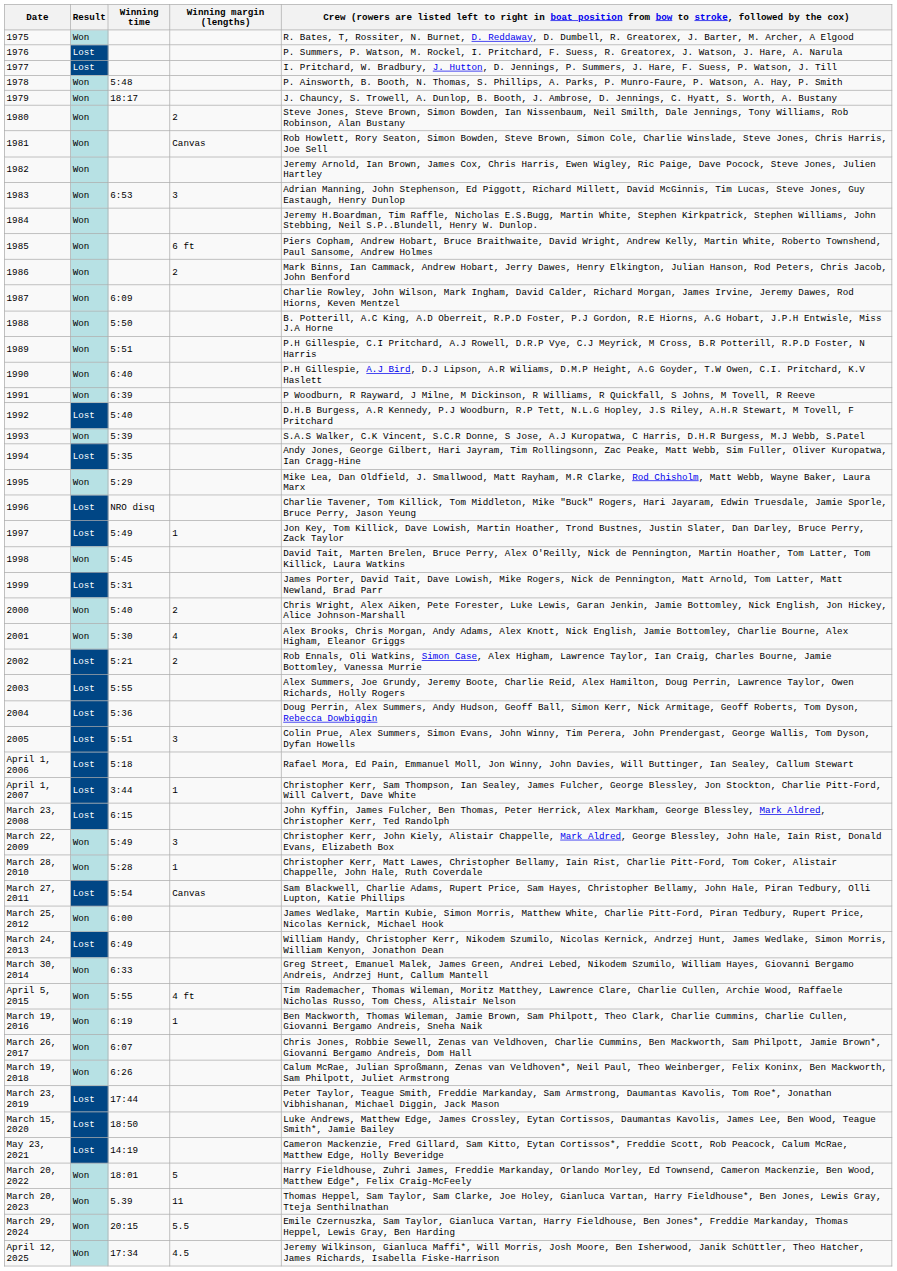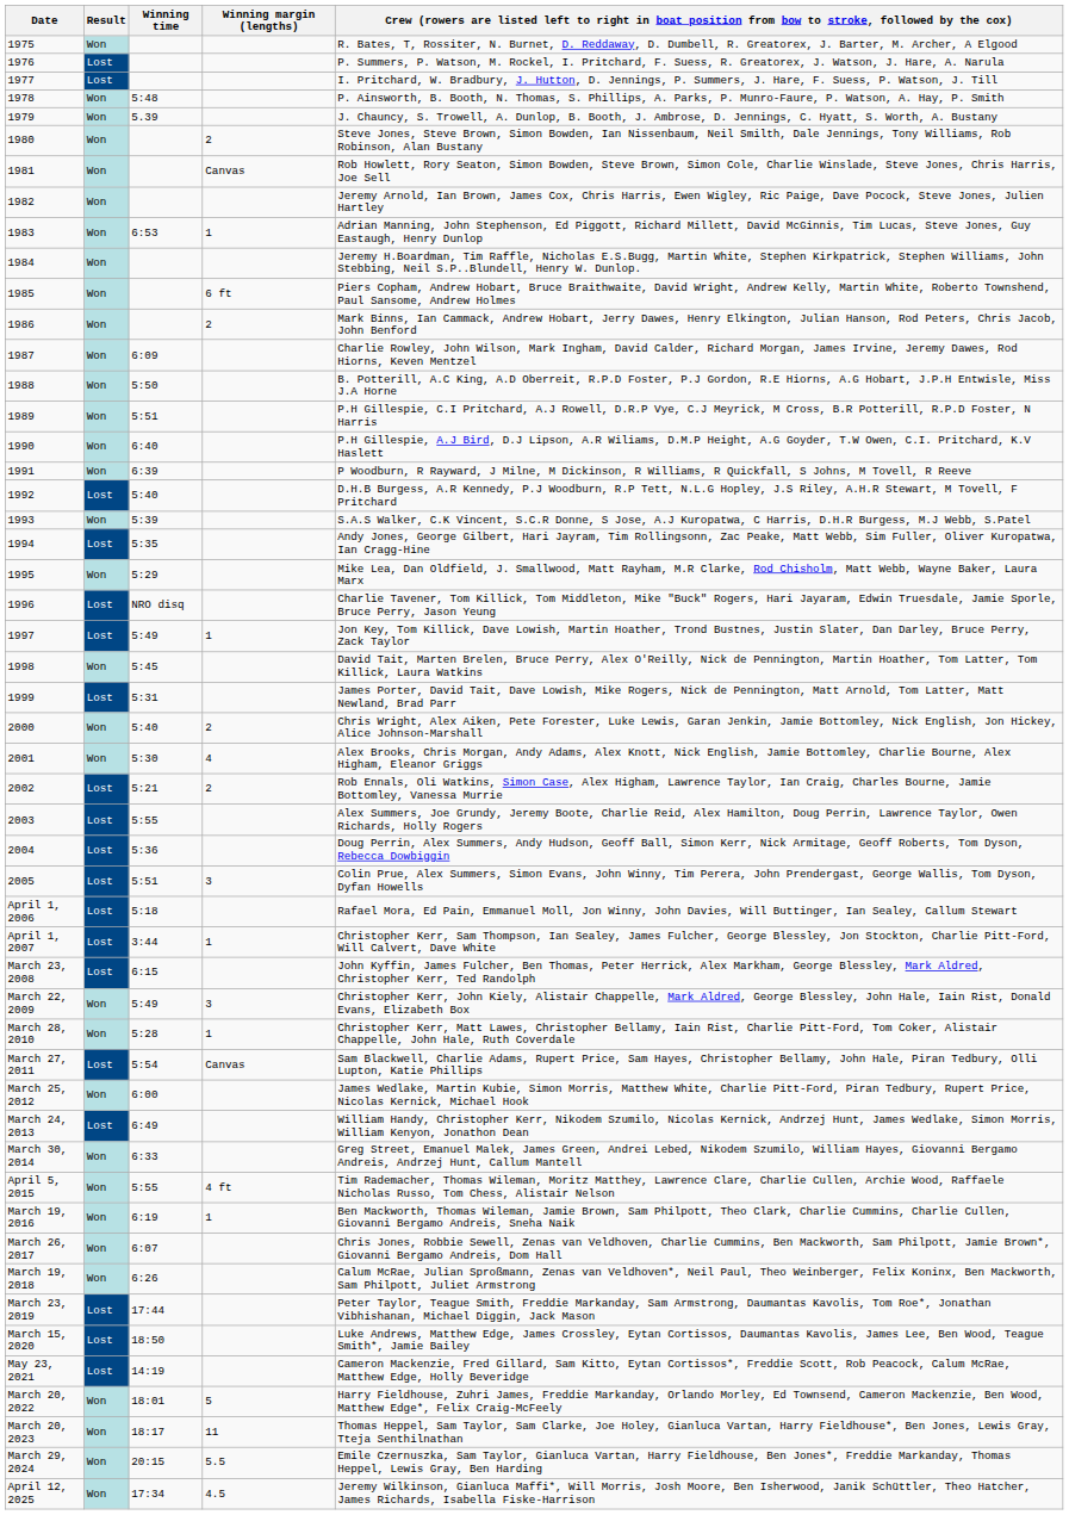1979 | Winning time: 18:17 -> 5.39
1983 | Winning margin (lengths): 3 -> 1
March 20, 2023 | Winning time: 5.39 -> 18:17
